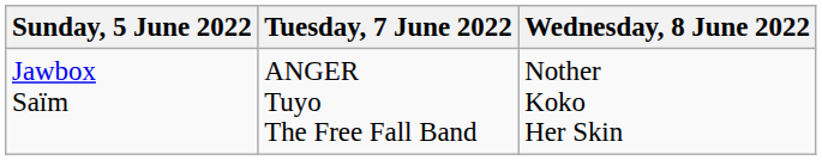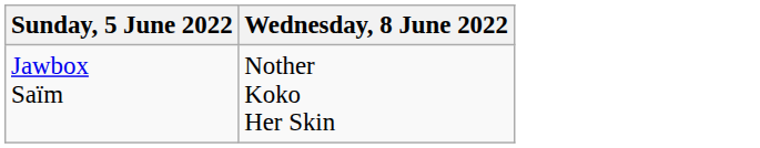- column: Tuesday, 7 June 2022 | ANGER Tuyo The Free Fall Band
